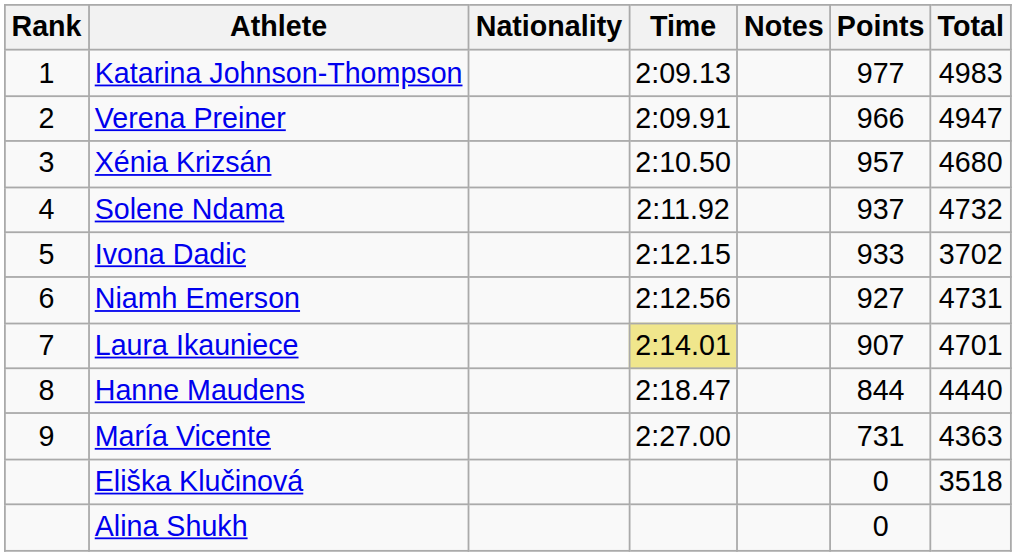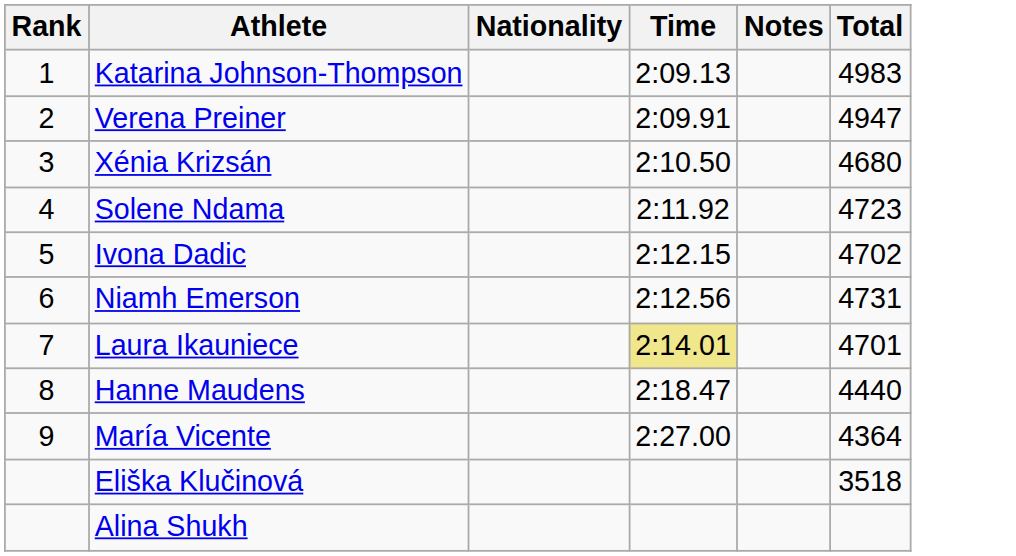- column: Points | 977 | 966 | 957 | 937 | 933 | 927 | 907 | 844 | 731 | 0 | 0
Solene Ndama | Total: 4732 -> 4723
Ivona Dadic | Total: 3702 -> 4702
María Vicente | Total: 4363 -> 4364
